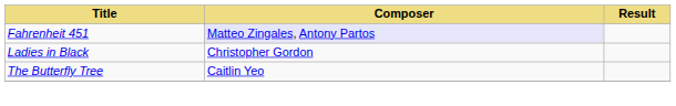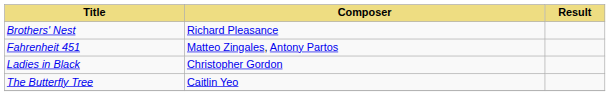+ row: Brothers' Nest | Richard Pleasance
Fahrenheit 451 | Composer: lavender background -> no background
